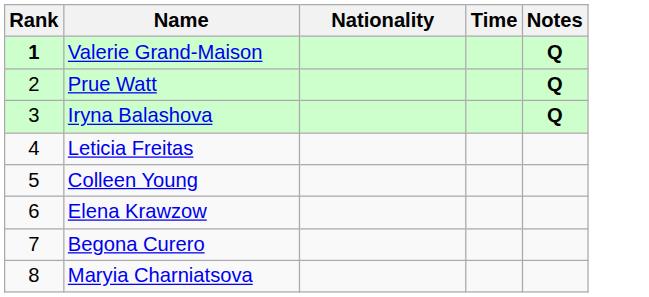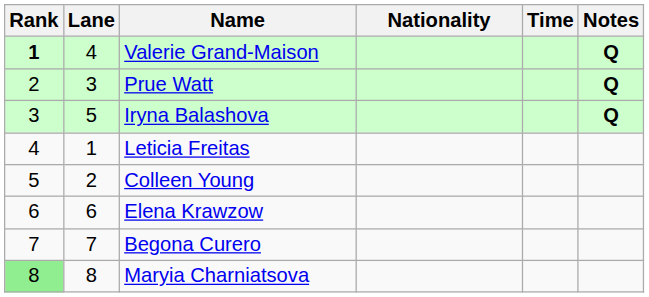+ column: Lane | 4 | 3 | 5 | 1 | 2 | 6 | 7 | 8
Maryia Charniatsova | Rank: no background -> lightgreen background
